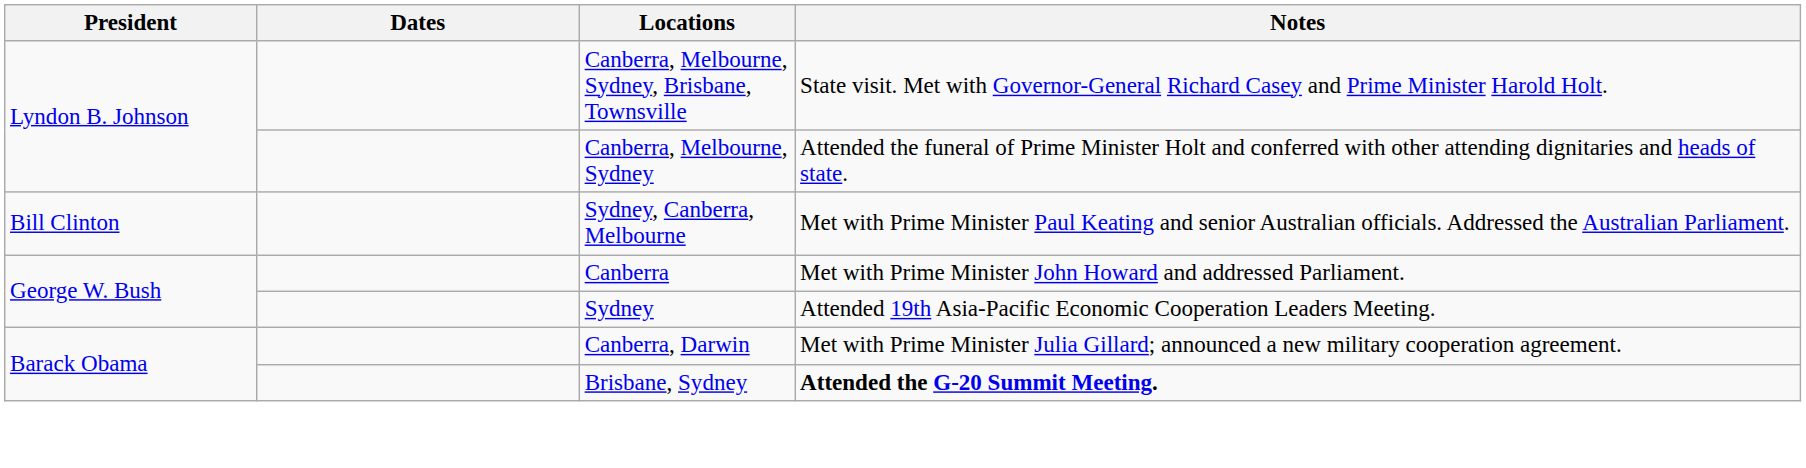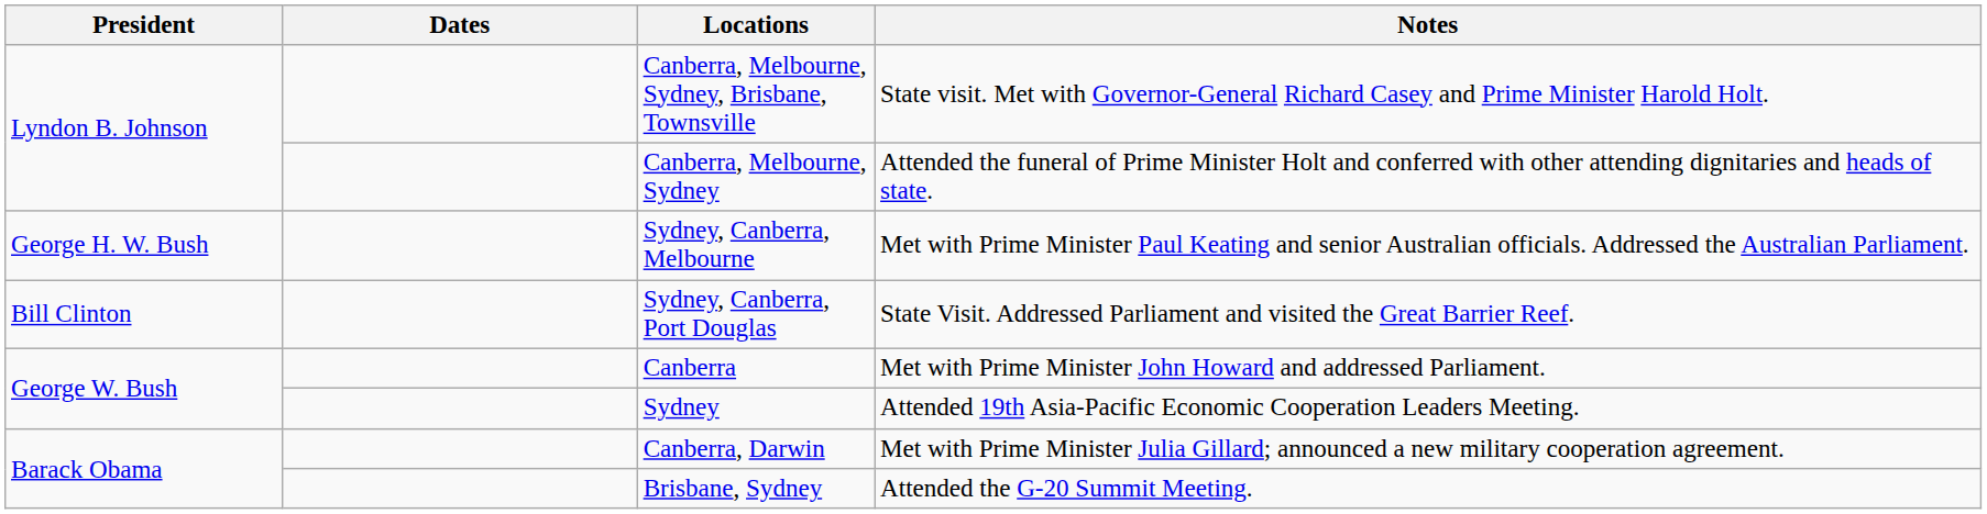Sydney, Canberra, Melbourne | President: Bill Clinton -> George H. W. Bush
+ row: Bill Clinton | Sydney, Canberra, Port Douglas | State Visit. Addressed Parliament and visited the Great Barrier Reef.
Brisbane, Sydney | Notes: bold -> normal
